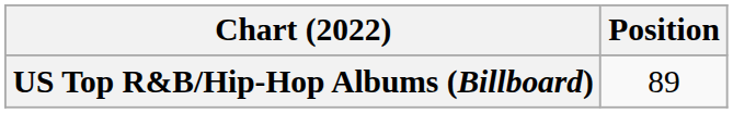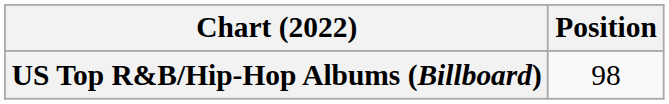US Top R&B/Hip-Hop Albums (Billboard) | Position: 89 -> 98
